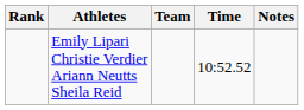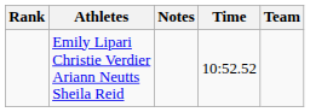columns swapped: Team <-> Notes
